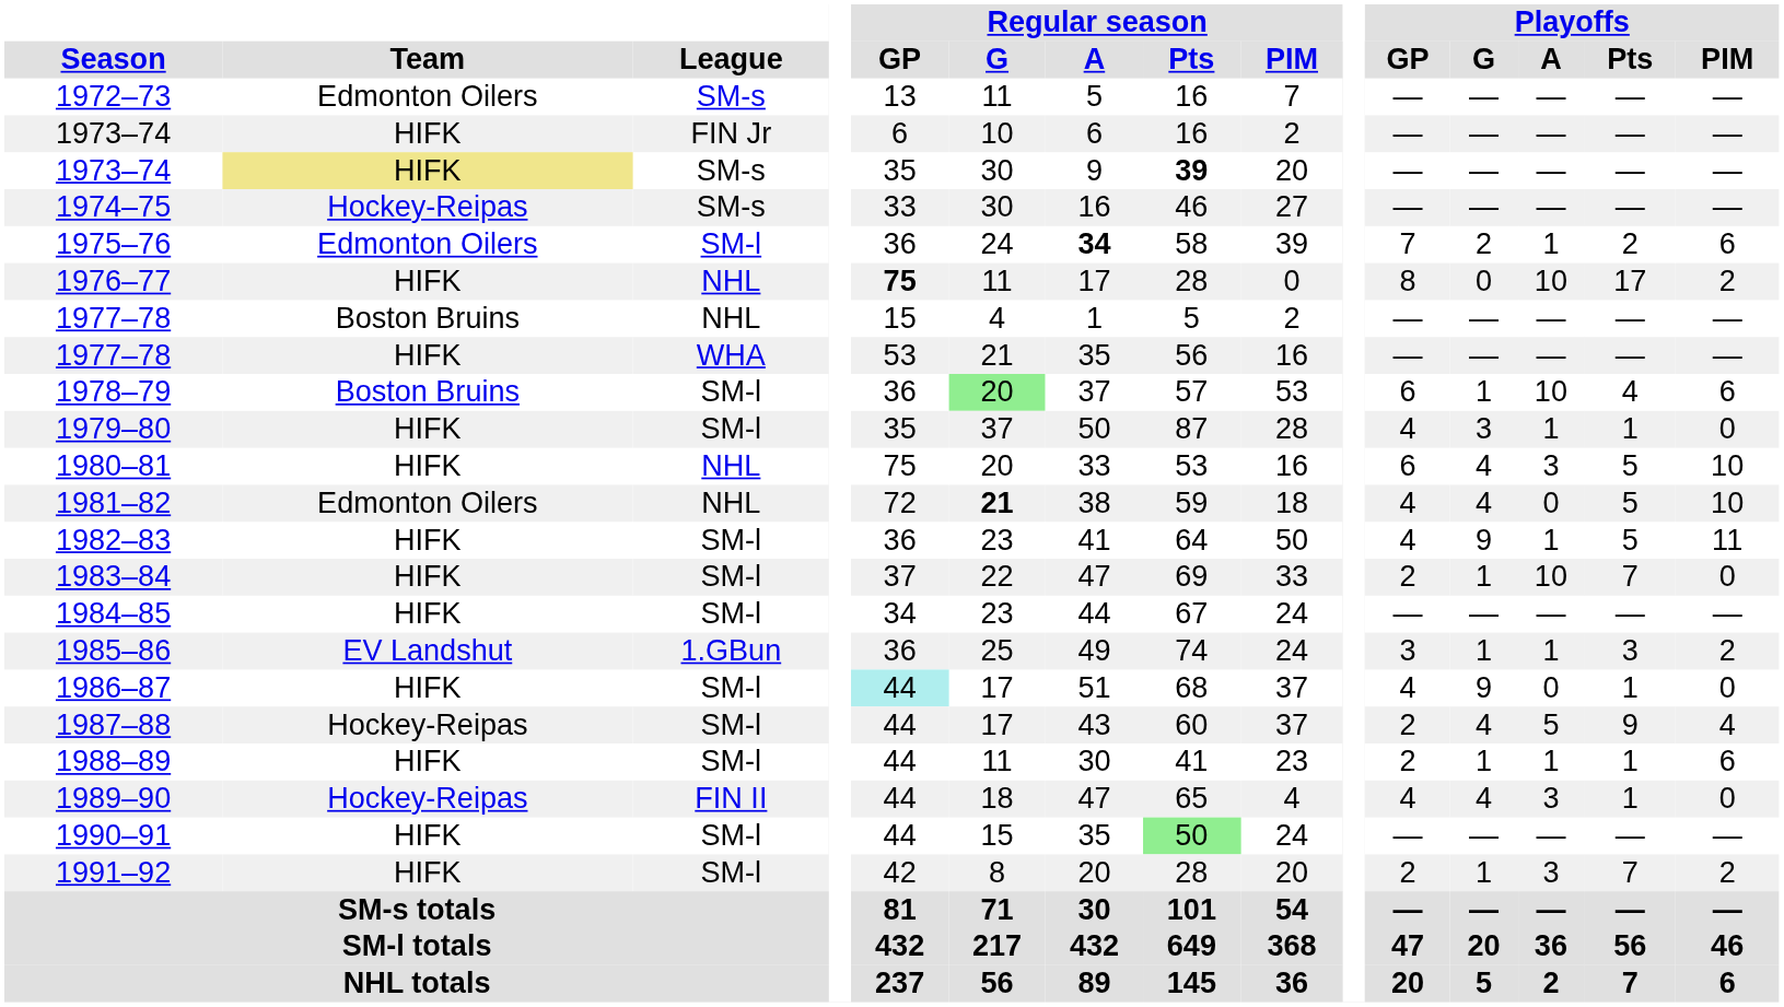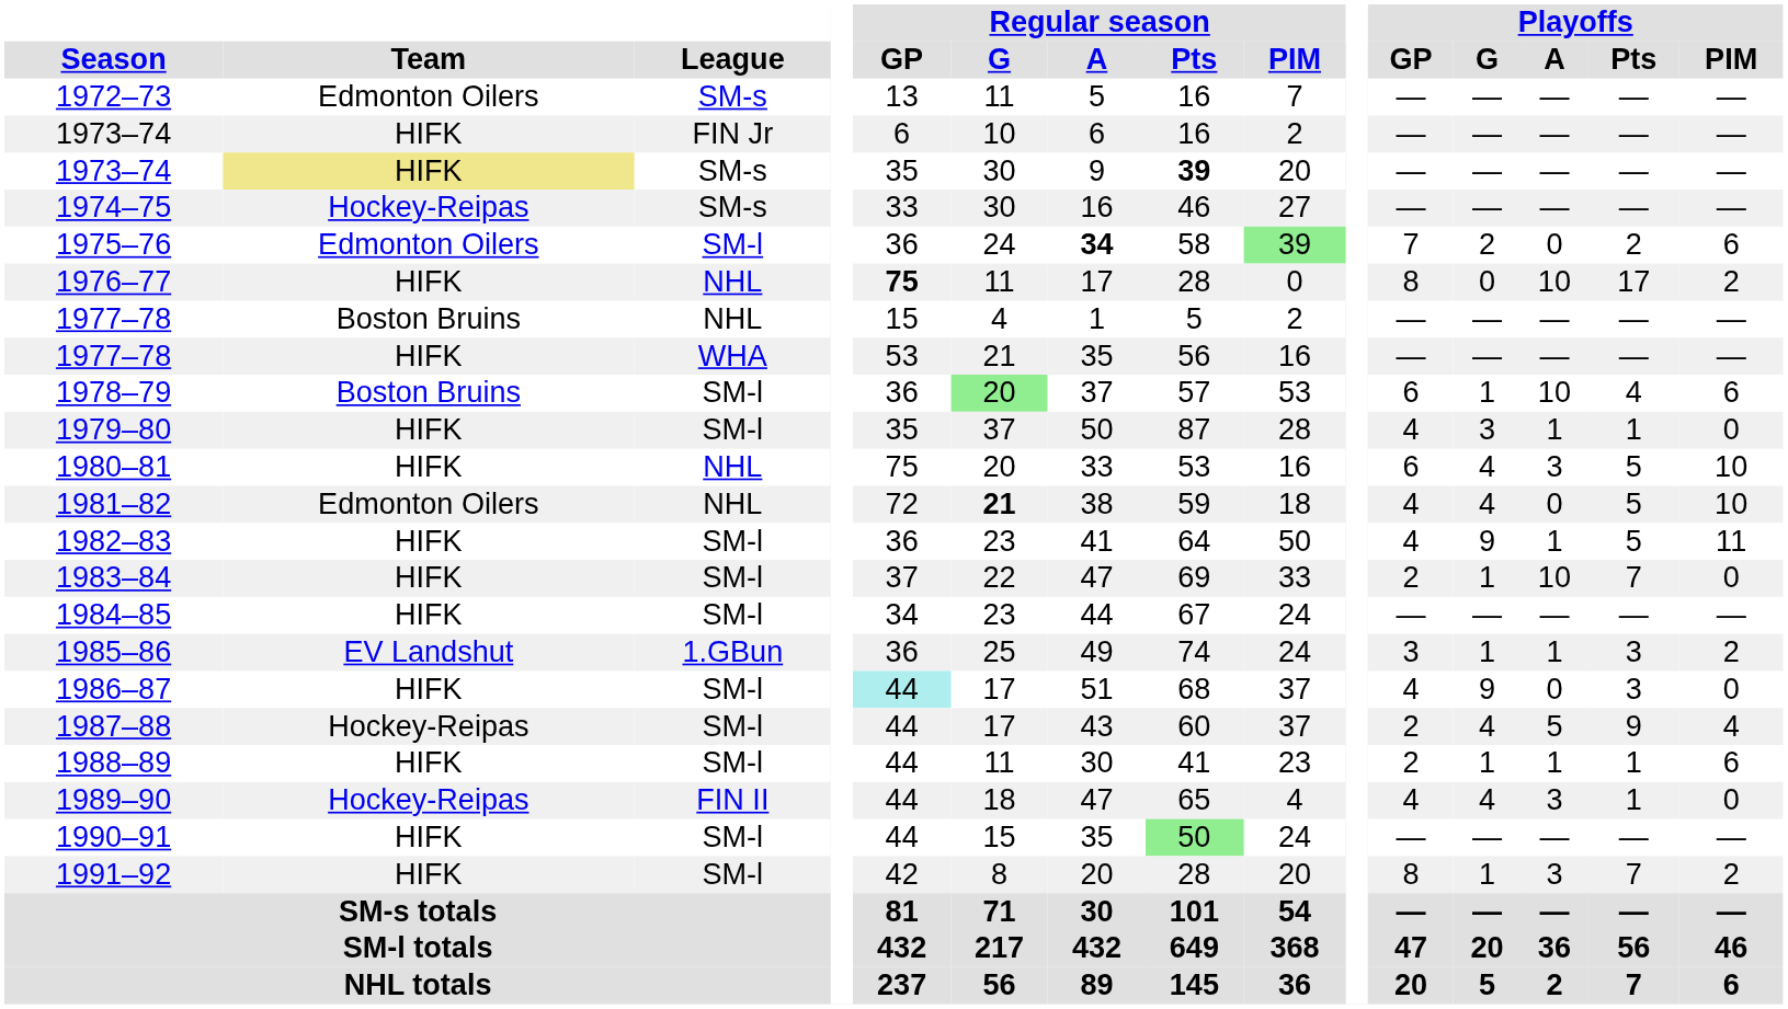1975–76 | Regular season / PIM: no background -> lightgreen background
1975–76 | Playoffs / A: 1 -> 0
1986–87 | Playoffs / Pts: 1 -> 3
1991–92 | Playoffs / GP: 2 -> 8
